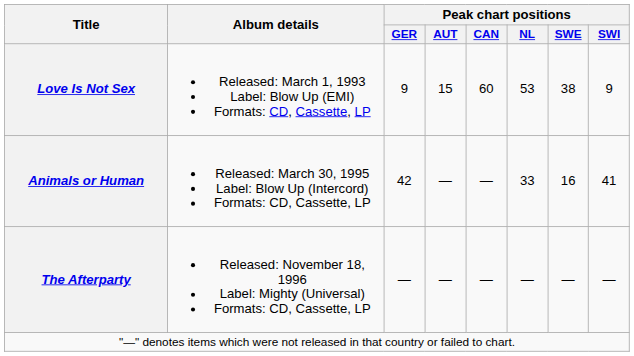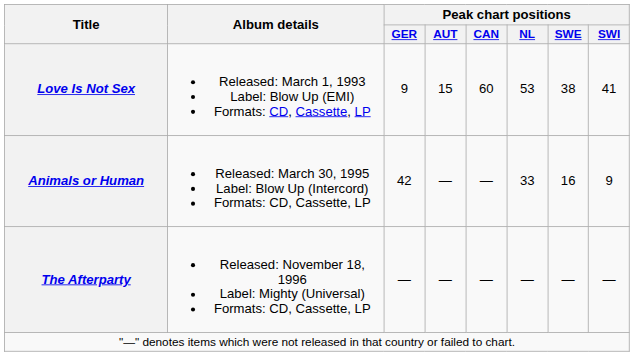Love Is Not Sex | Peak chart positions / SWI: 9 -> 41
Animals or Human | Peak chart positions / SWI: 41 -> 9
